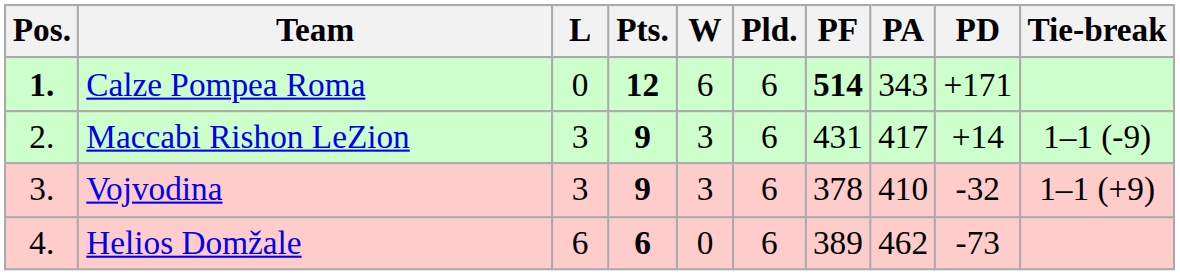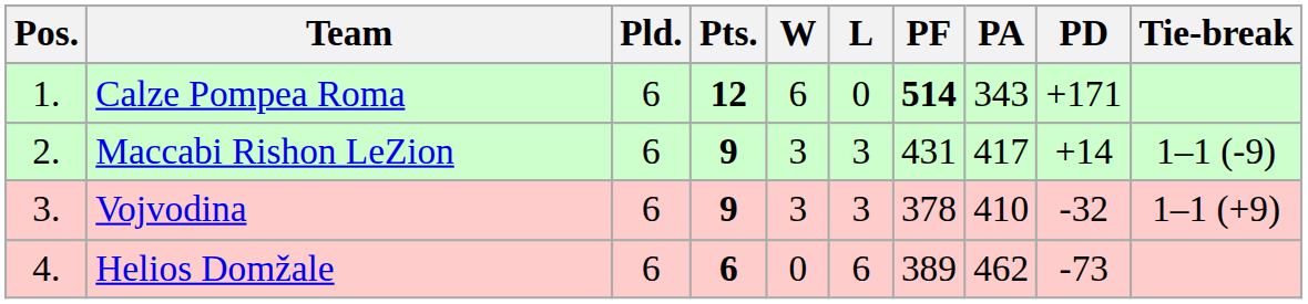columns swapped: Pld. <-> L
Calze Pompea Roma | Pos.: bold -> normal
